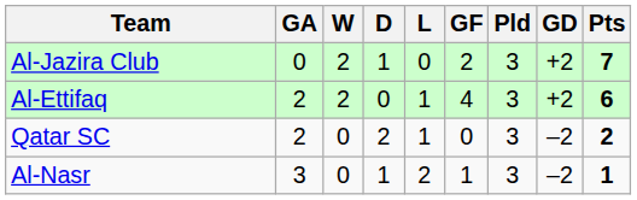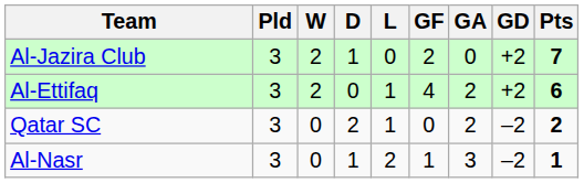columns swapped: Pld <-> GA
